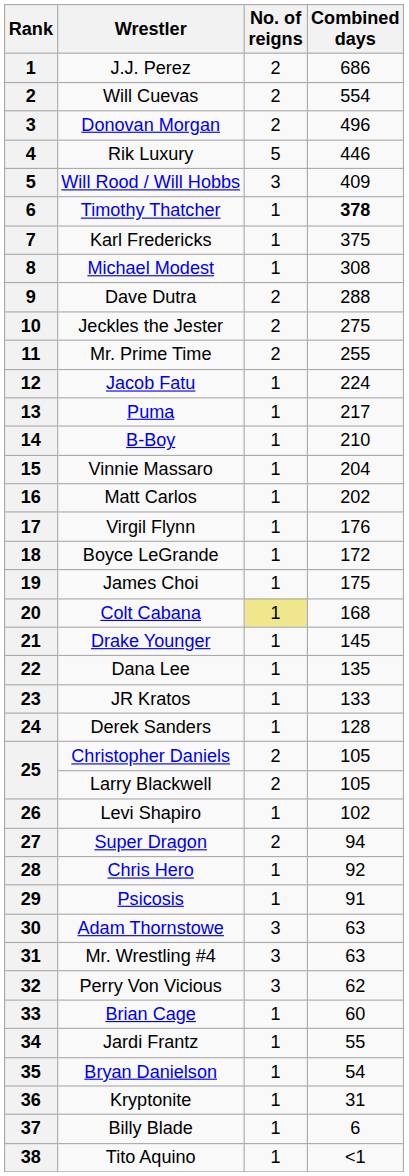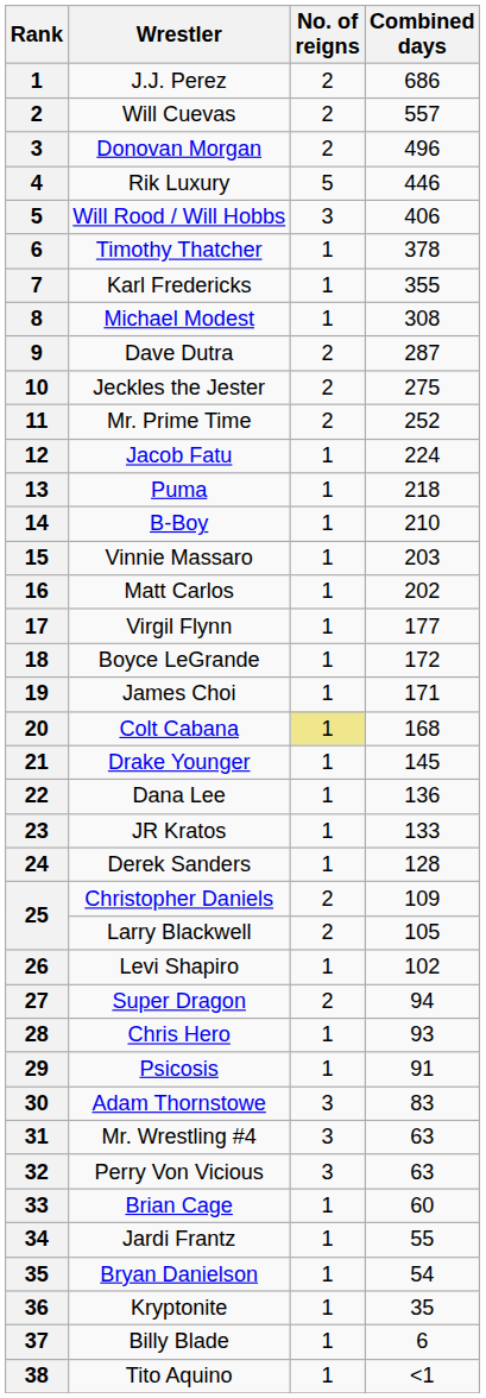Will Cuevas | Combined days: 554 -> 557
Will Rood / Will Hobbs | Combined days: 409 -> 406
Timothy Thatcher | Combined days: bold -> normal
Karl Fredericks | Combined days: 375 -> 355
Dave Dutra | Combined days: 288 -> 287
Mr. Prime Time | Combined days: 255 -> 252
Puma | Combined days: 217 -> 218
Vinnie Massaro | Combined days: 204 -> 203
Virgil Flynn | Combined days: 176 -> 177
James Choi | Combined days: 175 -> 171
Dana Lee | Combined days: 135 -> 136
Christopher Daniels | Combined days: 105 -> 109
Chris Hero | Combined days: 92 -> 93
Adam Thornstowe | Combined days: 63 -> 83
Perry Von Vicious | Combined days: 62 -> 63
Kryptonite | Combined days: 31 -> 35
